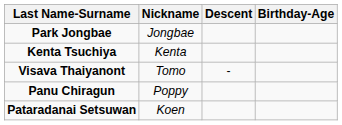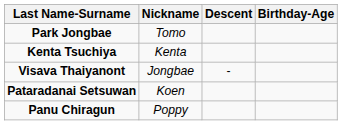Park Jongbae | Nickname: Jongbae -> Tomo
Visava Thaiyanont | Nickname: Tomo -> Jongbae
rows swapped: Panu Chiragun <-> Pataradanai Setsuwan
